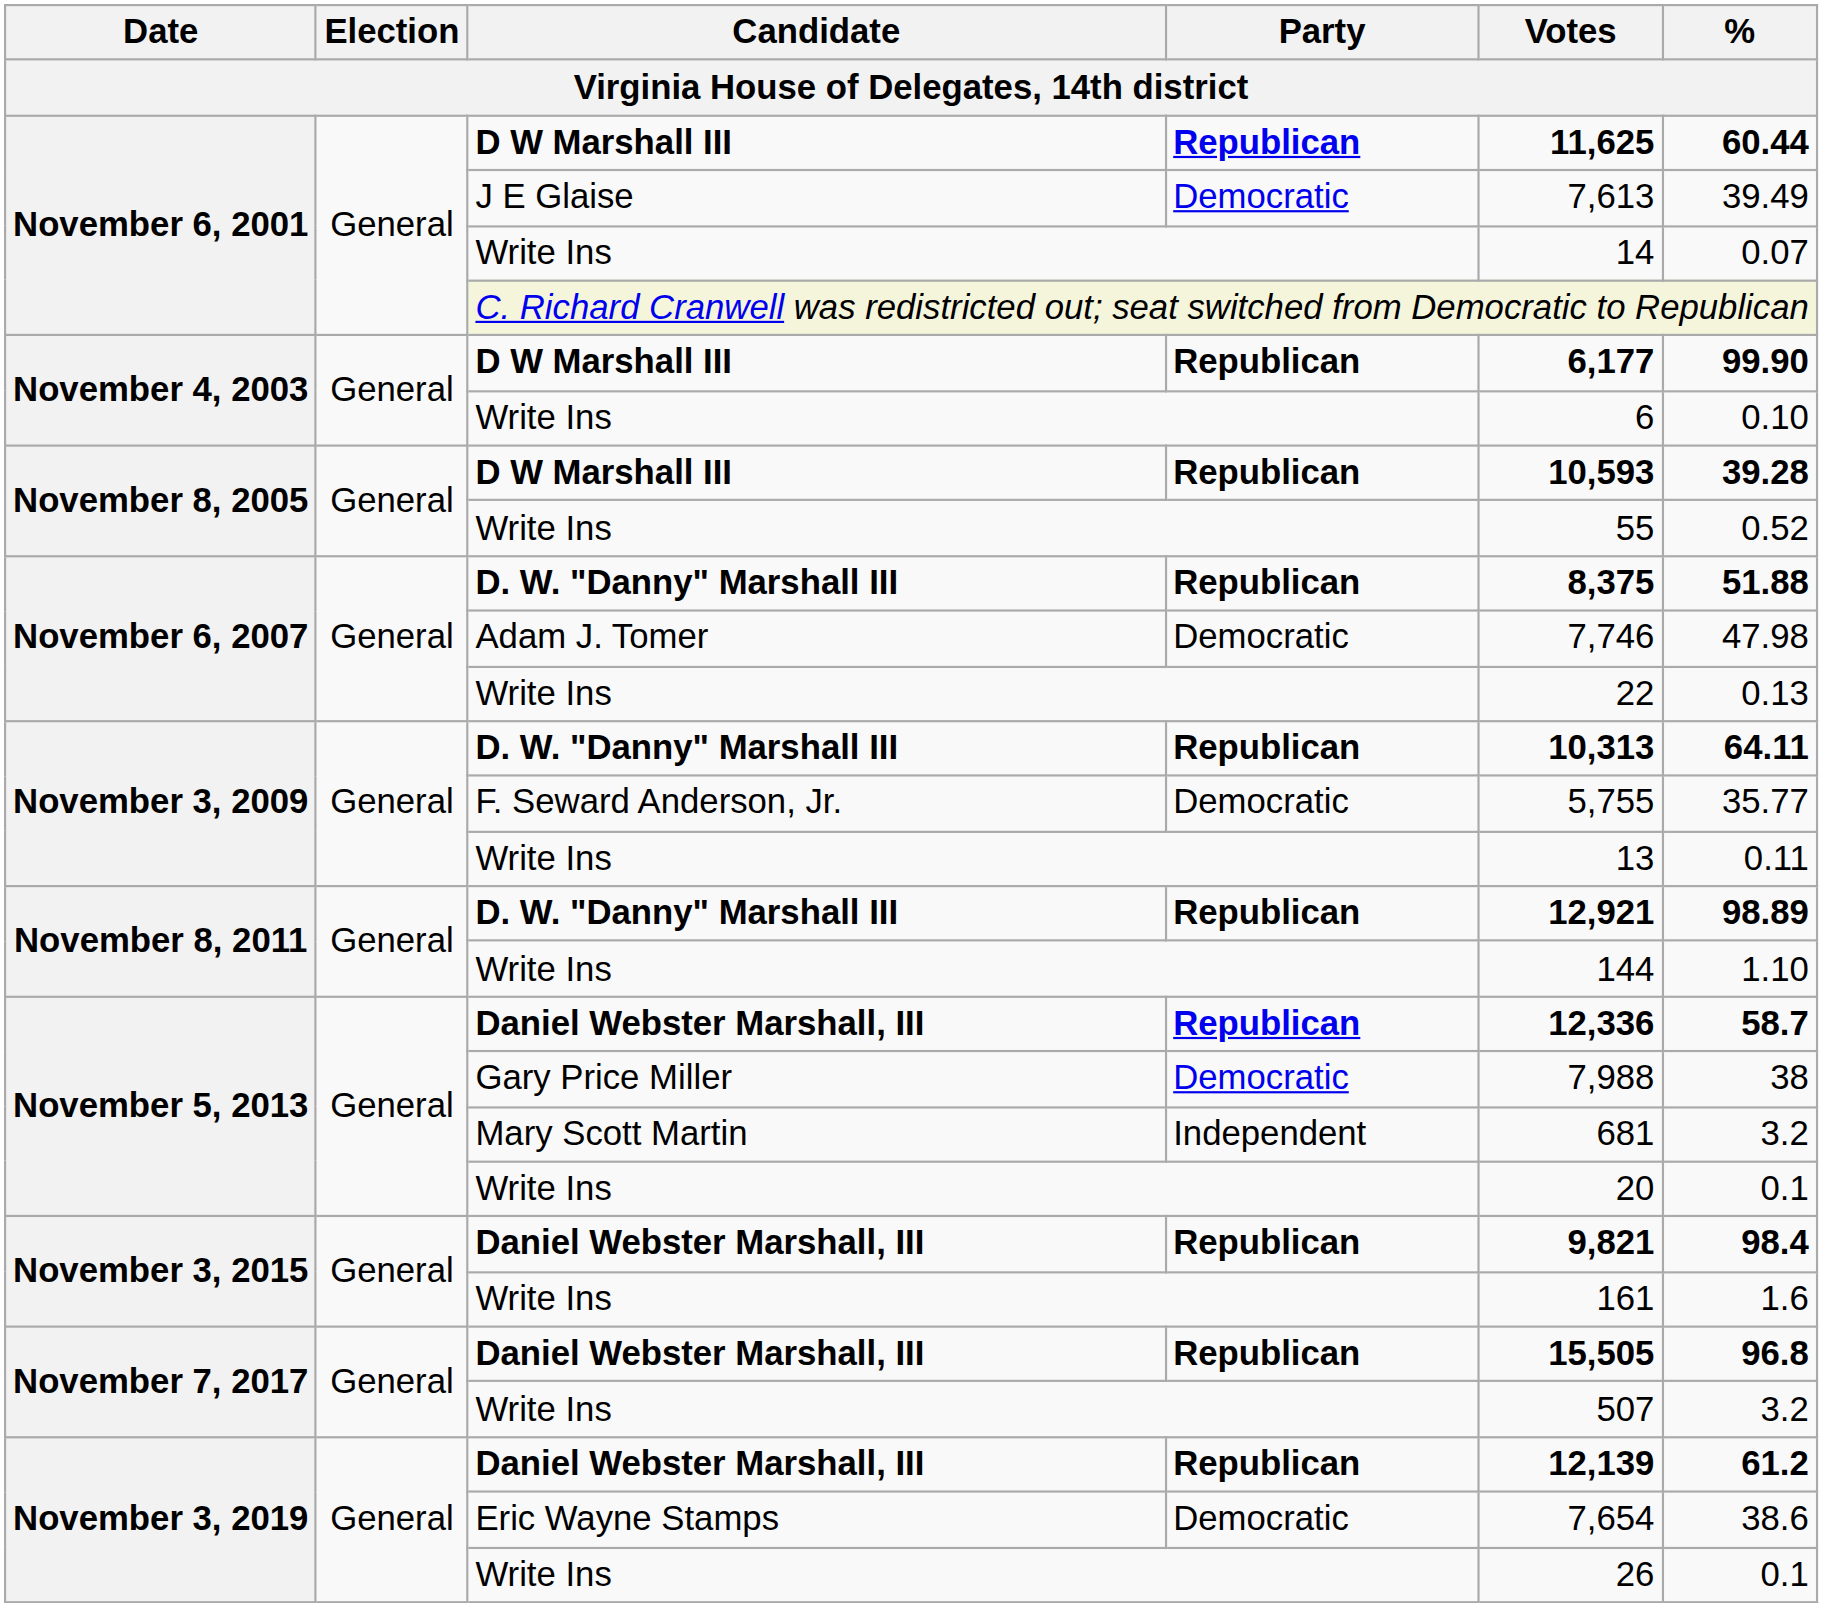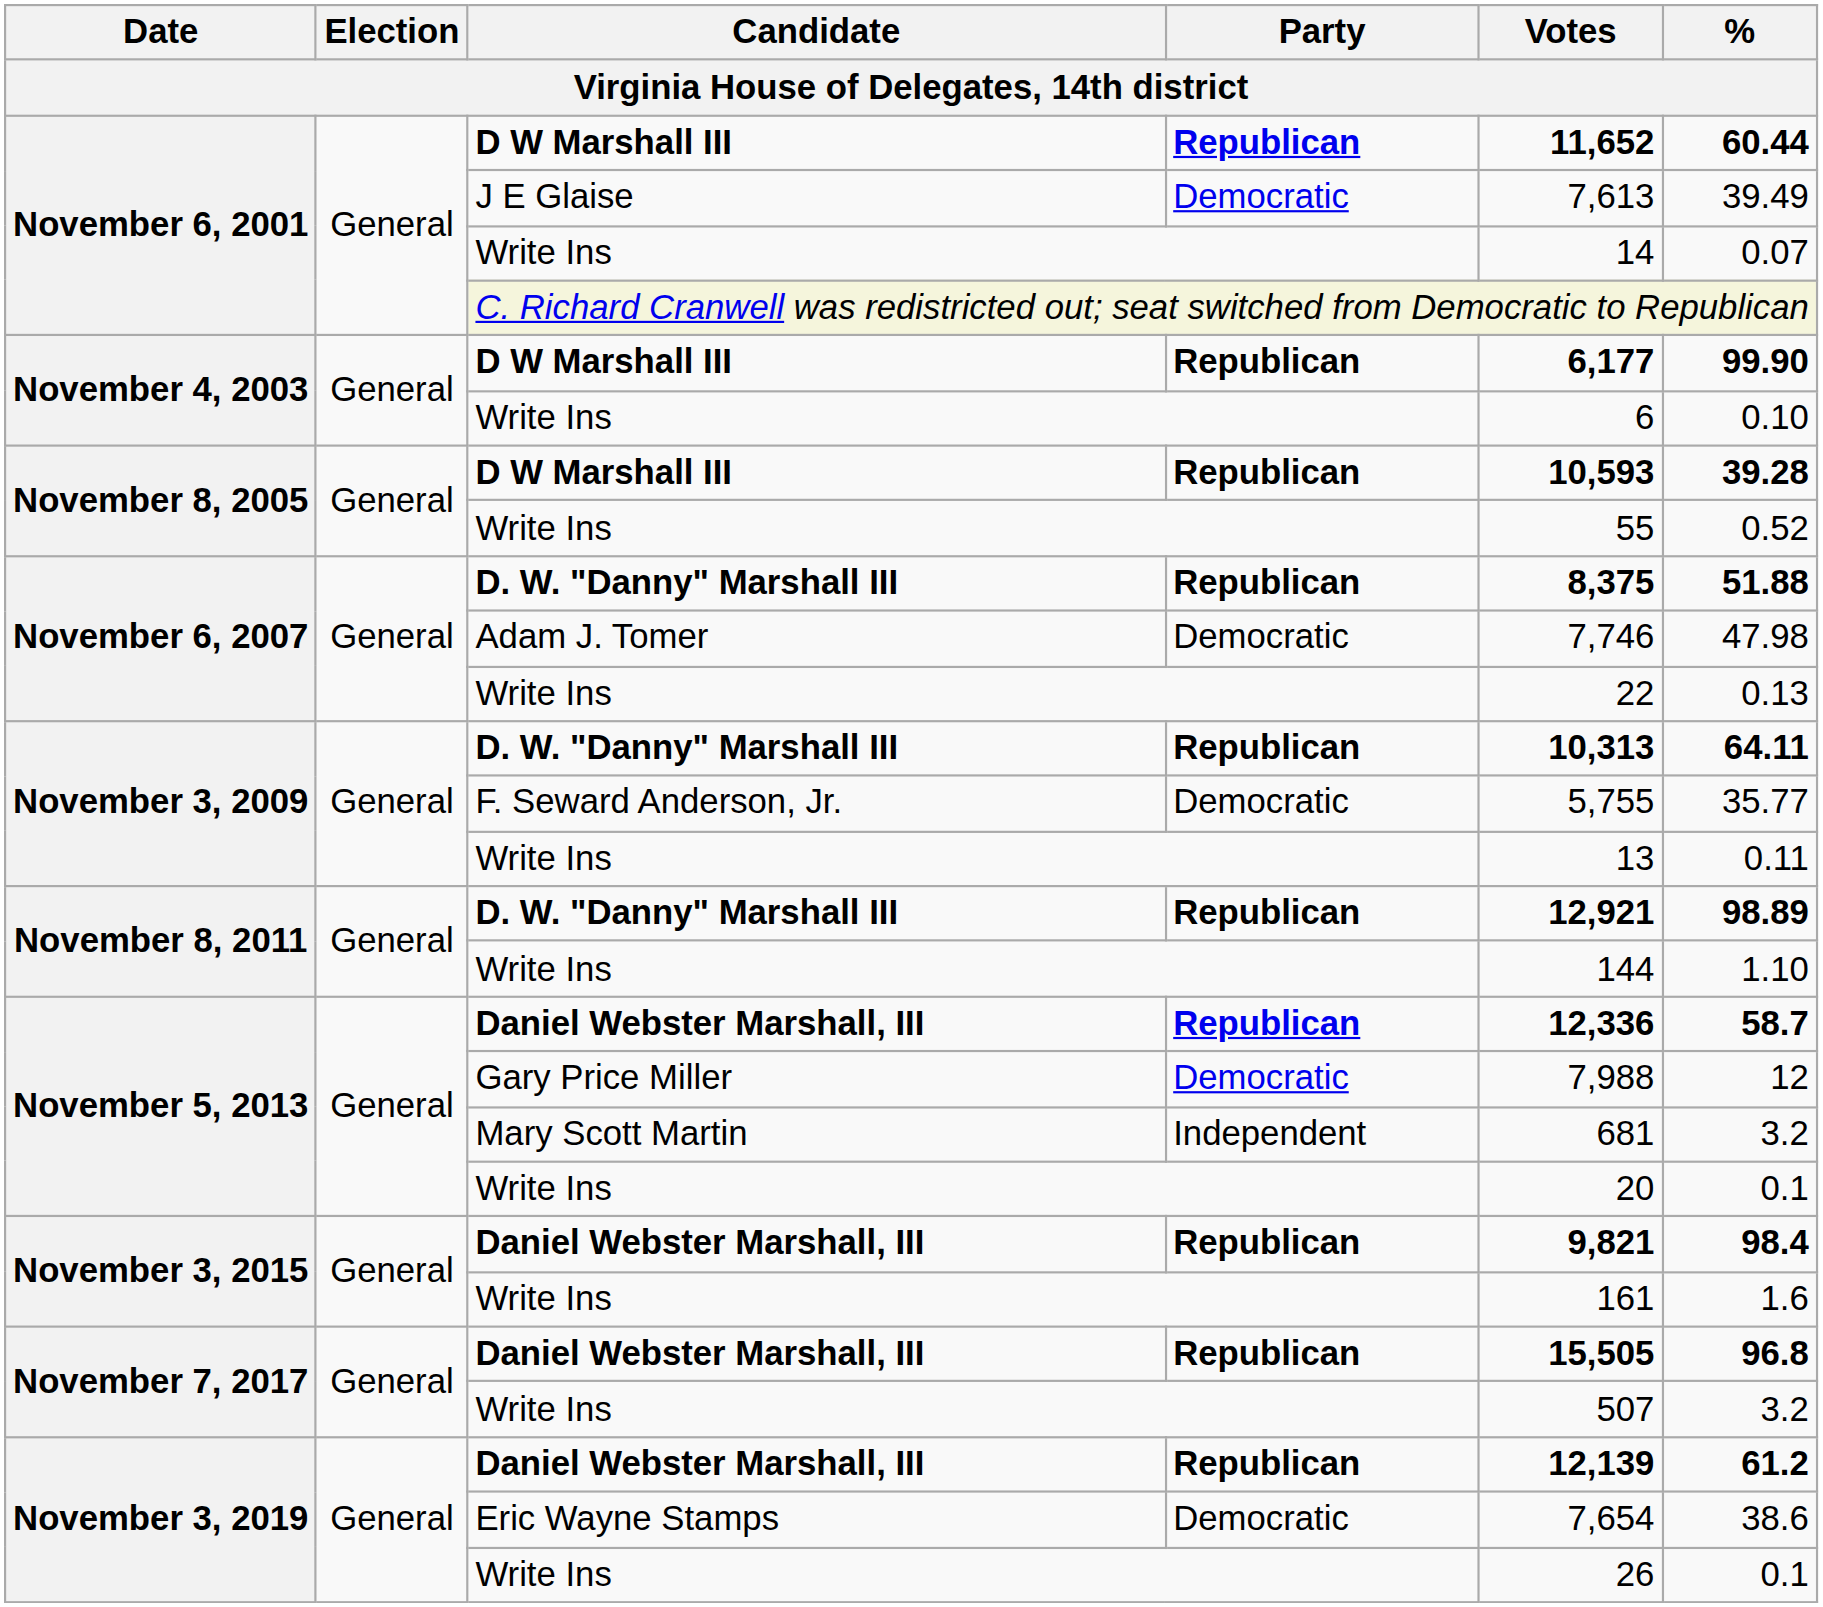November 6, 2001 / D W Marshall III | Votes: 11,625 -> 11,652
Gary Price Miller | %: 38 -> 12
